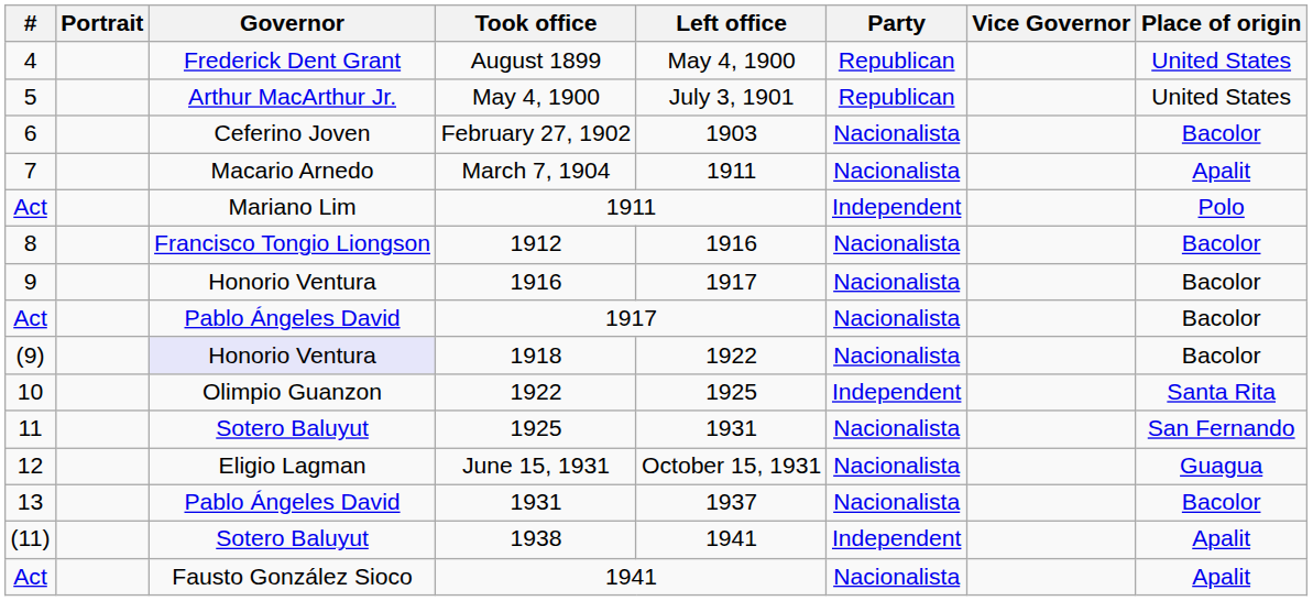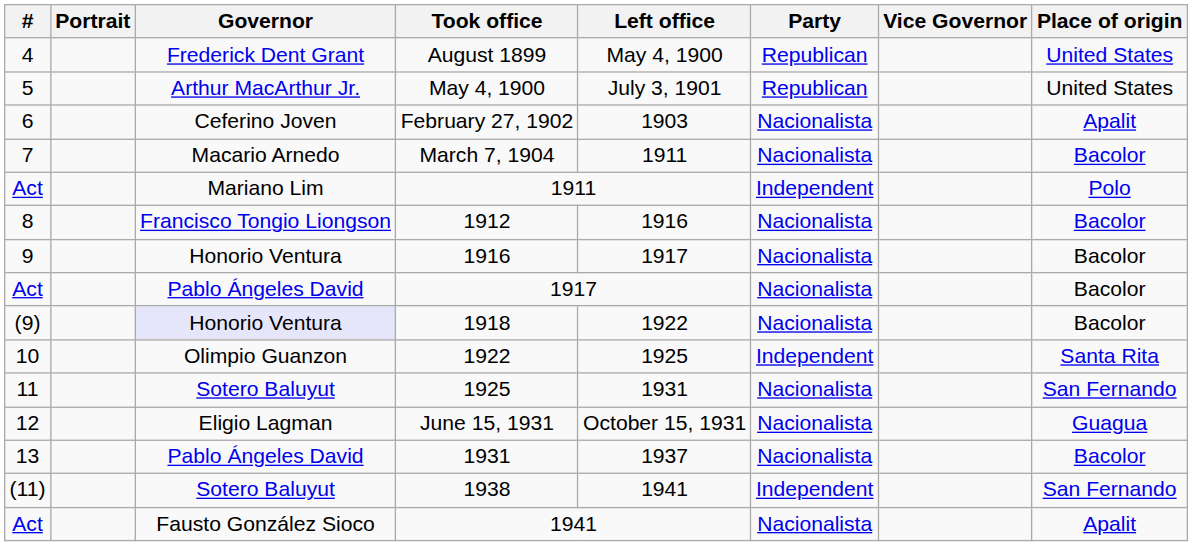February 27, 1902 | Place of origin: Bacolor -> Apalit
March 7, 1904 | Place of origin: Apalit -> Bacolor
1938 | Place of origin: Apalit -> San Fernando
